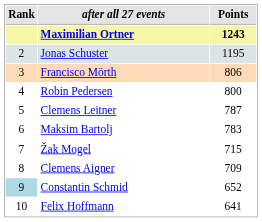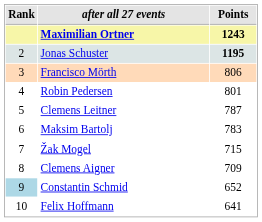Jonas Schuster | Points: normal -> bold
Robin Pedersen | Points: 800 -> 801
